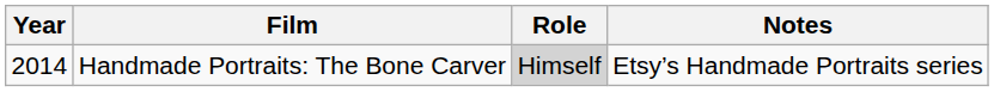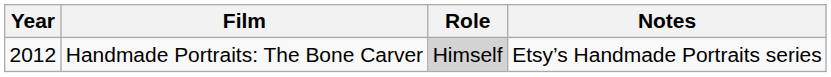Handmade Portraits: The Bone Carver | Year: 2014 -> 2012
